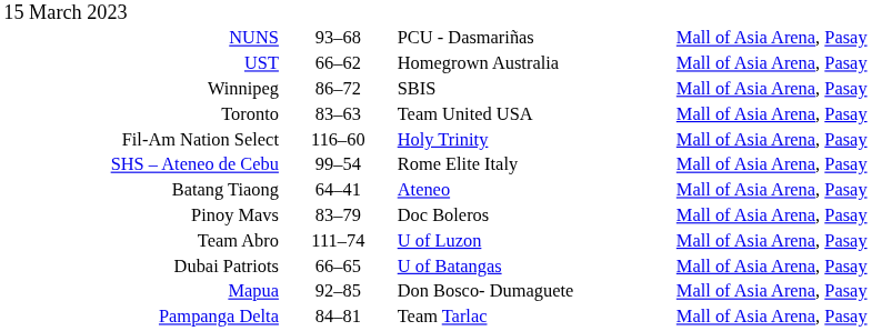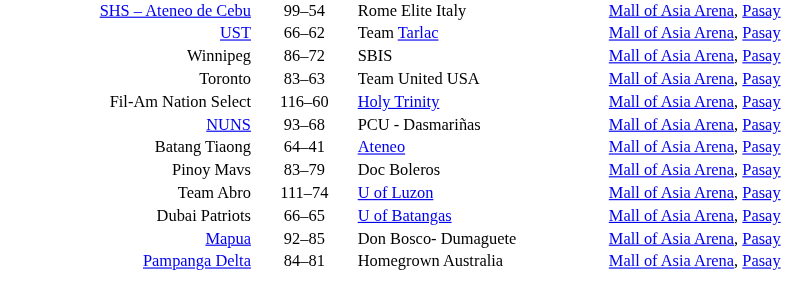- row: 15 March 2023
rows swapped: SHS – Ateneo de Cebu <-> NUNS
UST | column 5: Homegrown Australia -> Team Tarlac
Pampanga Delta | column 5: Team Tarlac -> Homegrown Australia
